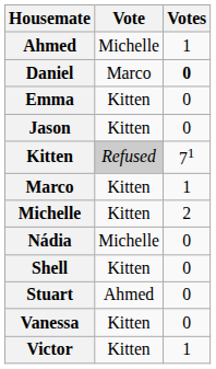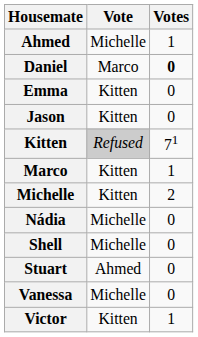Shell | Vote: Kitten -> Michelle
Vanessa | Vote: Kitten -> Michelle
